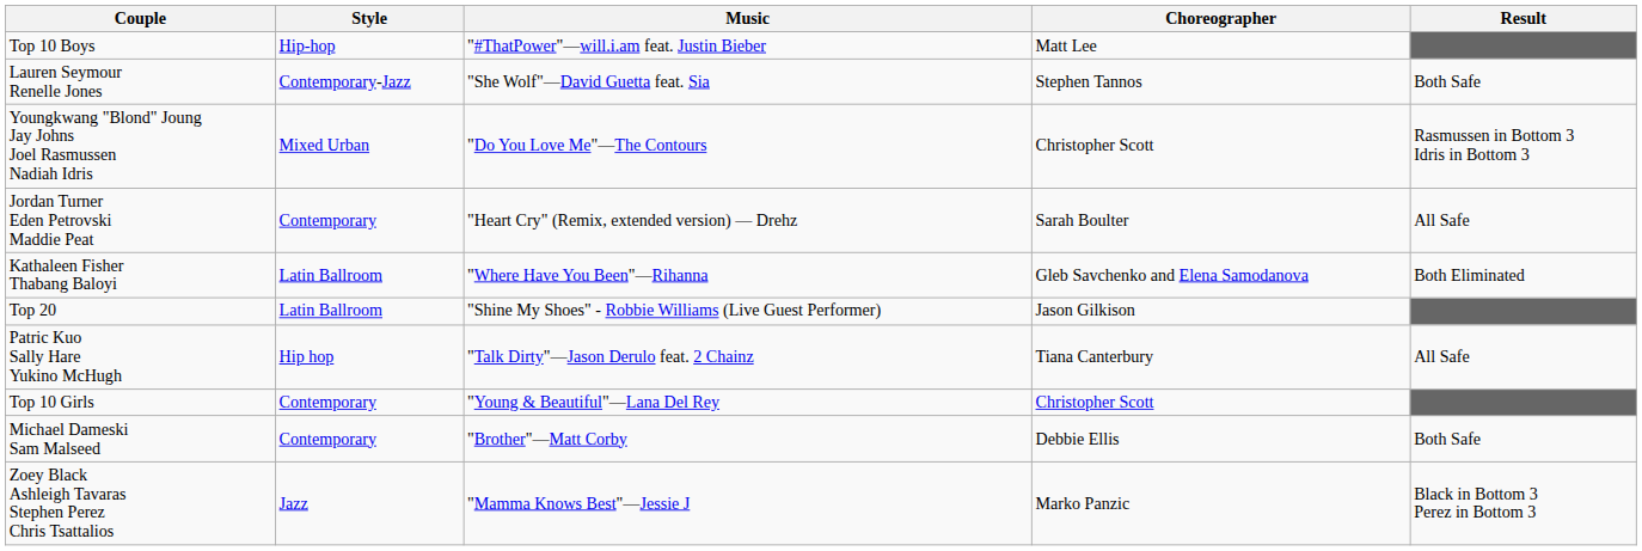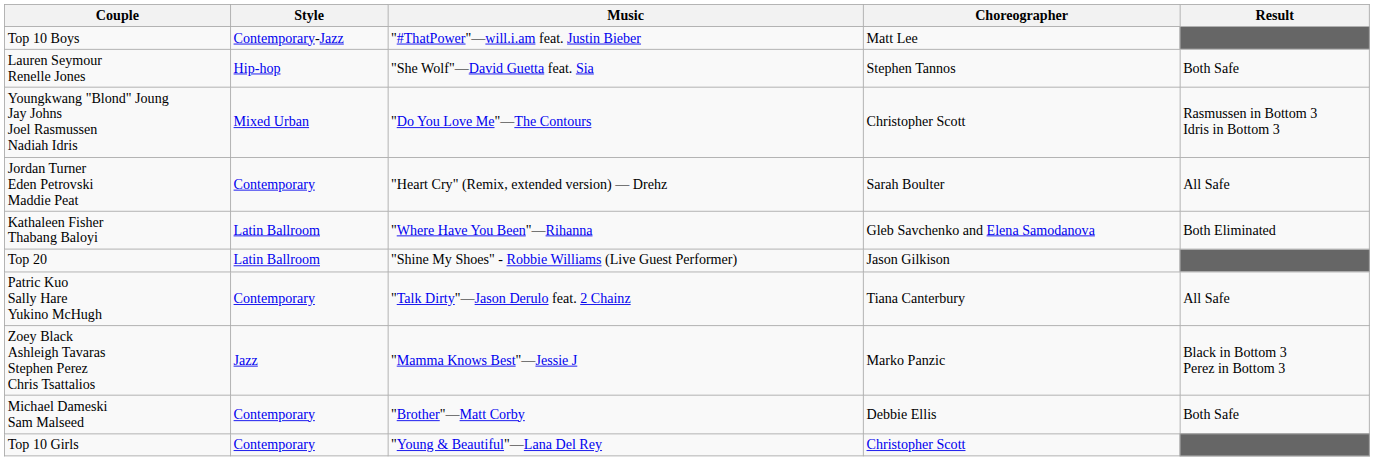Top 10 Boys | Style: Hip-hop -> Contemporary-Jazz
Lauren Seymour Renelle Jones | Style: Contemporary-Jazz -> Hip-hop
Patric Kuo Sally Hare Yukino McHugh | Style: Hip hop -> Contemporary
rows swapped: Zoey Black Ashleigh Tavaras Stephen Perez Chris Tsattalios <-> Top 10 Girls
